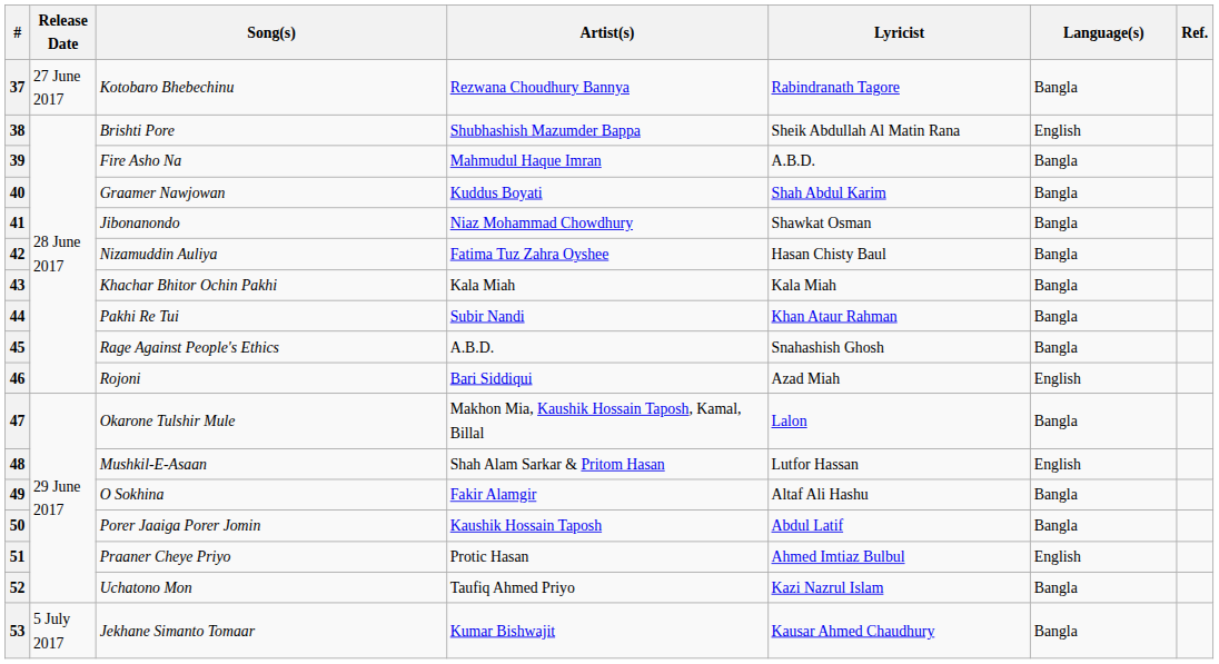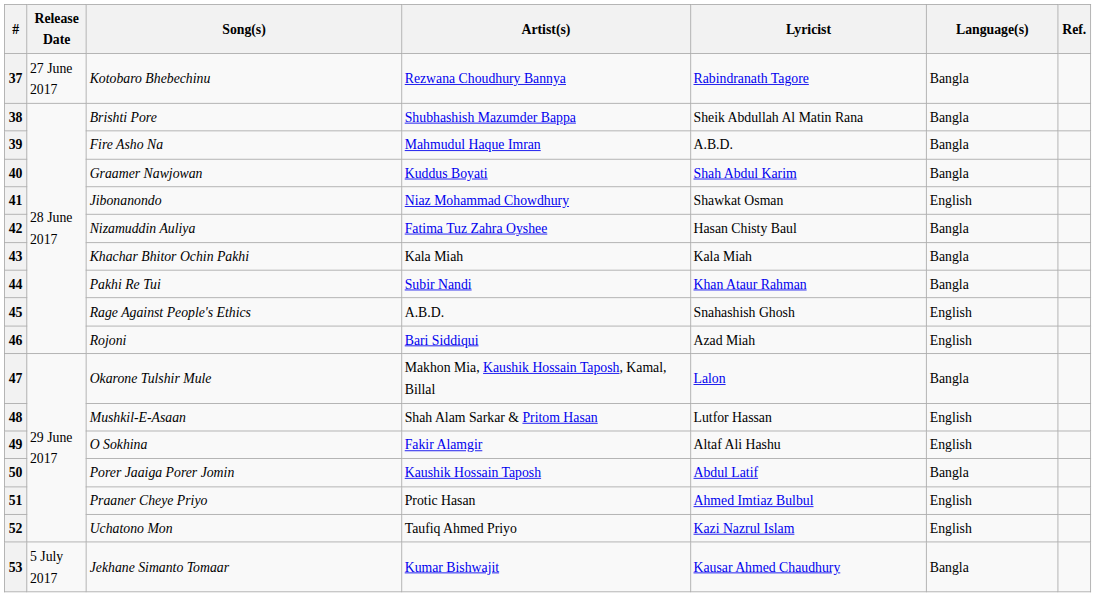38 | Language(s): English -> Bangla
41 | Language(s): Bangla -> English
45 | Language(s): Bangla -> English
49 | Language(s): Bangla -> English
52 | Language(s): Bangla -> English
